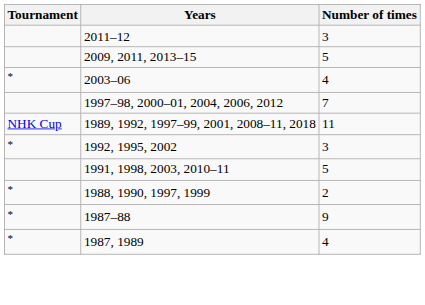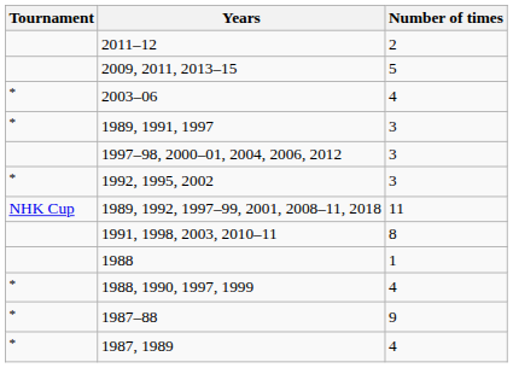2011–12 | Number of times: 3 -> 2
+ row: * | 1989, 1991, 1997 | 3
1997–98, 2000–01, 2004, 2006, 2012 | Number of times: 7 -> 3
rows swapped: 1989, 1992, 1997–99, 2001, 2008–11, 2018 <-> 1992, 1995, 2002
1991, 1998, 2003, 2010–11 | Number of times: 5 -> 8
+ row: 1988 | 1
1988, 1990, 1997, 1999 | Number of times: 2 -> 4
